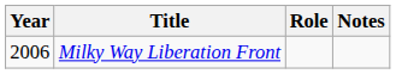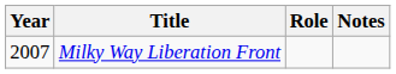Milky Way Liberation Front | Year: 2006 -> 2007
